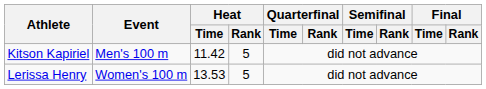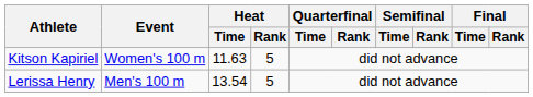Kitson Kapiriel | Event: Men's 100 m -> Women's 100 m
Kitson Kapiriel | Heat / Time: 11.42 -> 11.63
Lerissa Henry | Event: Women's 100 m -> Men's 100 m
Lerissa Henry | Heat / Time: 13.53 -> 13.54
